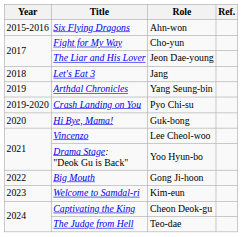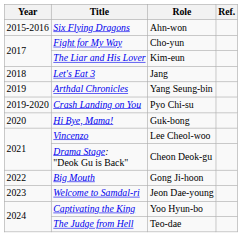The Liar and His Lover | Role: Jeon Dae-young -> Kim-eun
Drama Stage: "Deok Gu is Back" | Role: Yoo Hyun-bo -> Cheon Deok-gu
Welcome to Samdal-ri | Role: Kim-eun -> Jeon Dae-young
Captivating the King | Role: Cheon Deok-gu -> Yoo Hyun-bo
